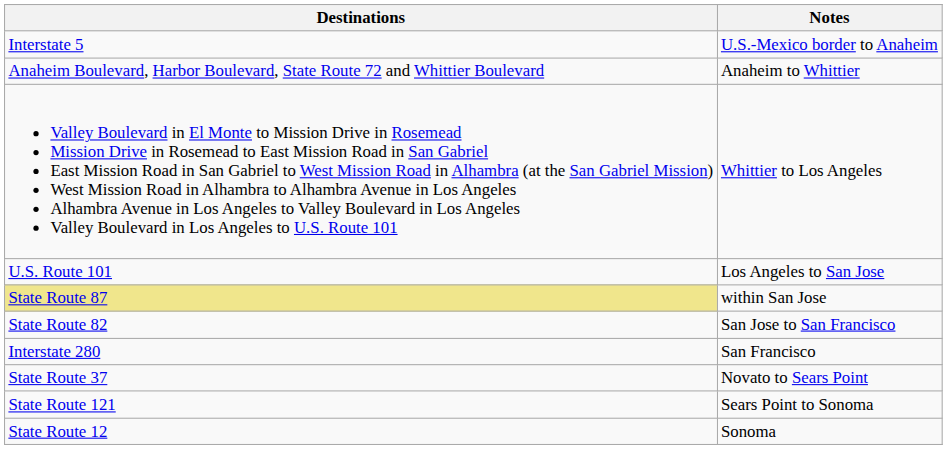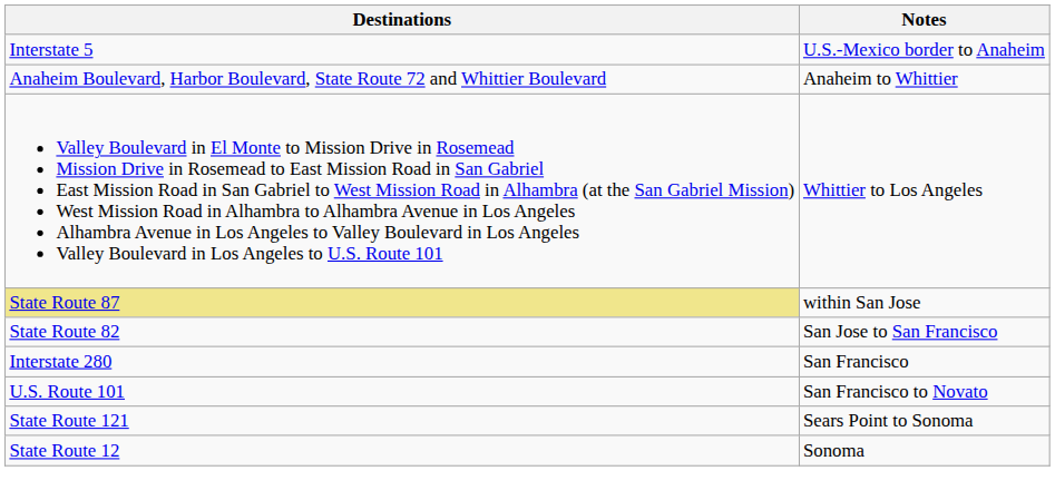- row: U.S. Route 101 | Los Angeles to San Jose
+ row: U.S. Route 101 | San Francisco to Novato
- row: State Route 37 | Novato to Sears Point
